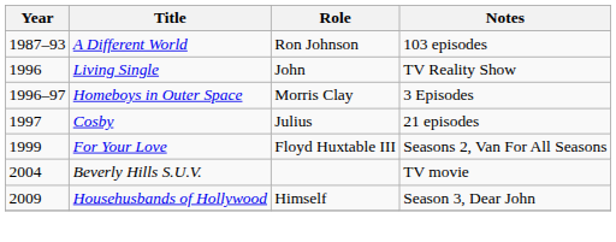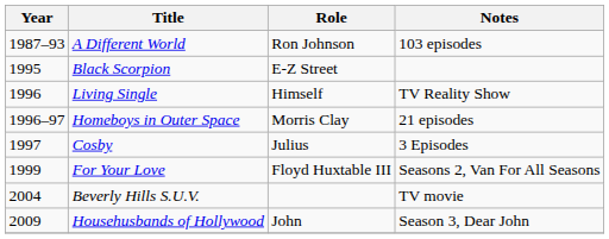+ row: 1995 | Black Scorpion | E-Z Street
Living Single | Role: John -> Himself
Homeboys in Outer Space | Notes: 3 Episodes -> 21 episodes
Cosby | Notes: 21 episodes -> 3 Episodes
Househusbands of Hollywood | Role: Himself -> John
